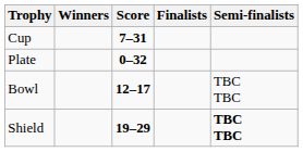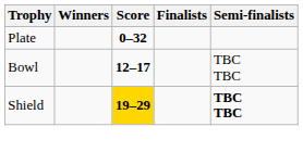- row: Cup | 7–31
Shield | Score: no background -> gold background
